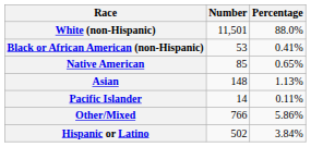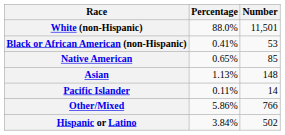columns swapped: Number <-> Percentage
